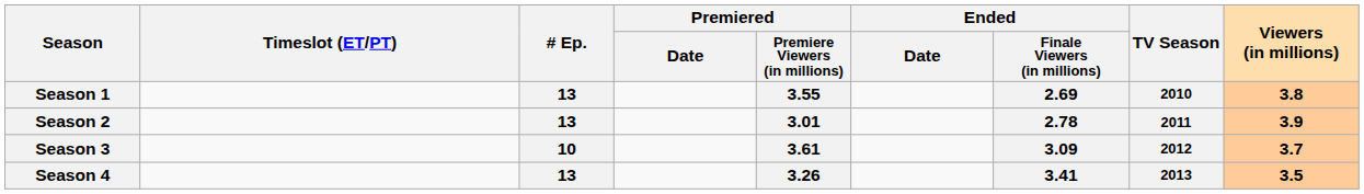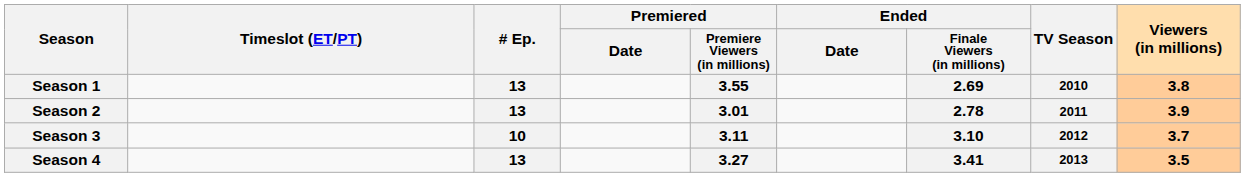Season 3 | Premiered / Premiere Viewers (in millions): 3.61 -> 3.11
Season 3 | Ended / Finale Viewers (in millions): 3.09 -> 3.10
Season 4 | Premiered / Premiere Viewers (in millions): 3.26 -> 3.27
